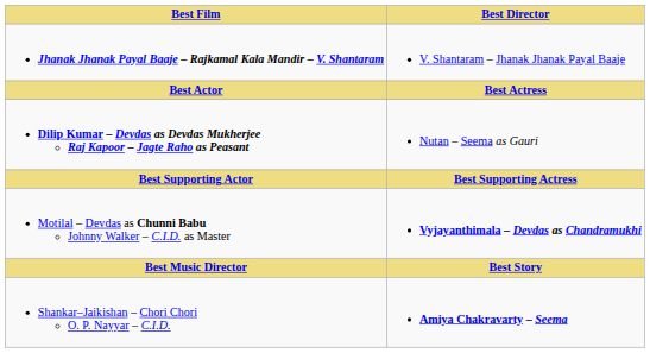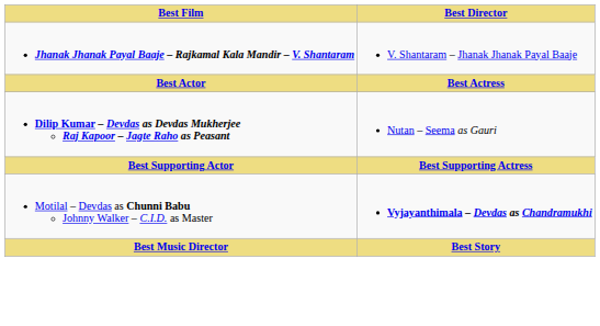- row: Shankar–Jaikishan – Chori Chori O. P. Nayyar – C.I.D. | Amiya Chakravarty – Seema
